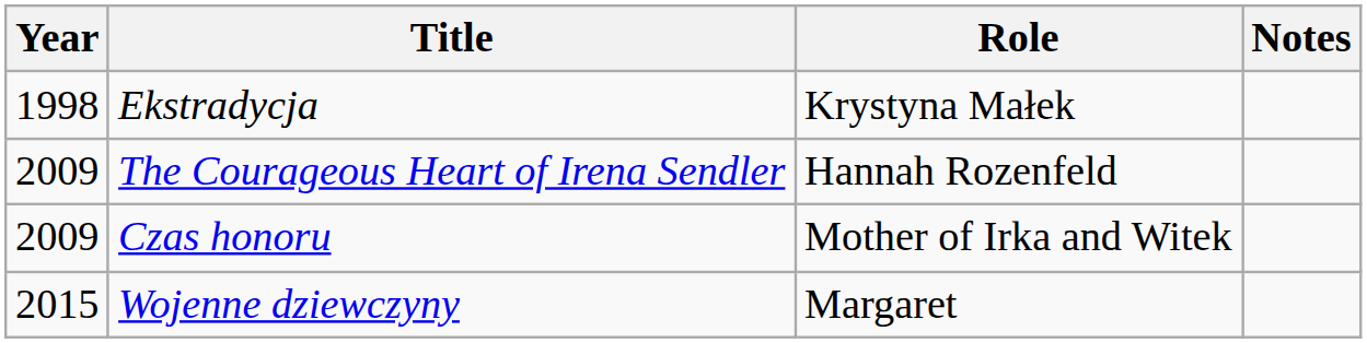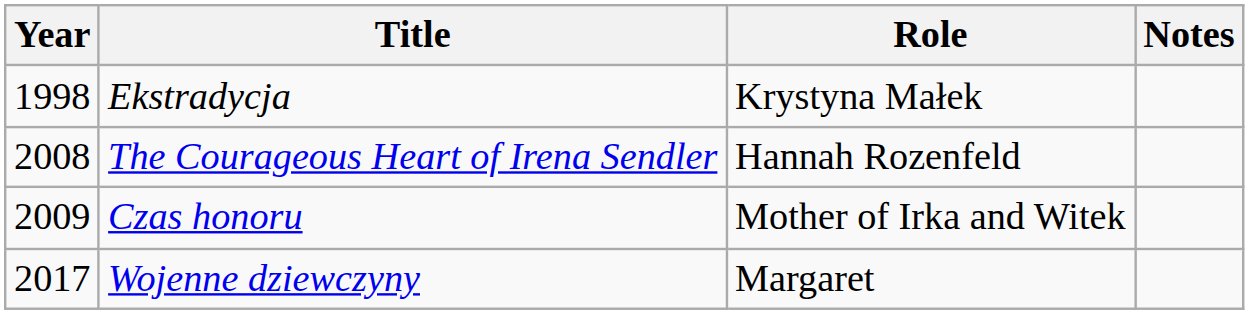The Courageous Heart of Irena Sendler | Year: 2009 -> 2008
Wojenne dziewczyny | Year: 2015 -> 2017
